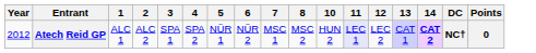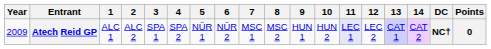+ column: 9 | HUN 1
Atech Reid GP | Year: 2012 -> 2009
Atech Reid GP | 14: bold -> normal
